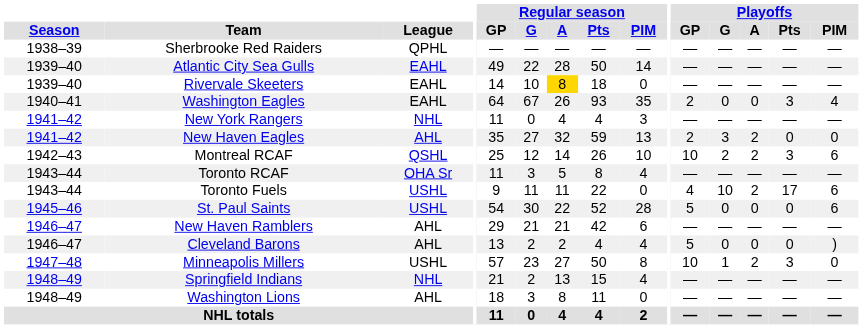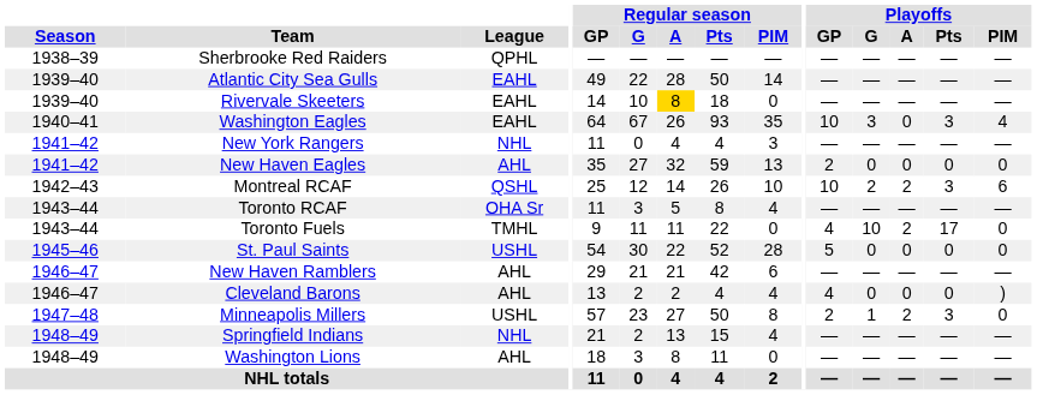Washington Eagles | Playoffs / GP: 2 -> 10
Washington Eagles | Playoffs / G: 0 -> 3
New Haven Eagles | Playoffs / G: 3 -> 0
New Haven Eagles | Playoffs / A: 2 -> 0
Toronto Fuels | League: USHL -> TMHL
Toronto Fuels | Playoffs / PIM: 6 -> 0
St. Paul Saints | Playoffs / PIM: 6 -> 0
Cleveland Barons | Playoffs / GP: 5 -> 4
Minneapolis Millers | Playoffs / GP: 10 -> 2
